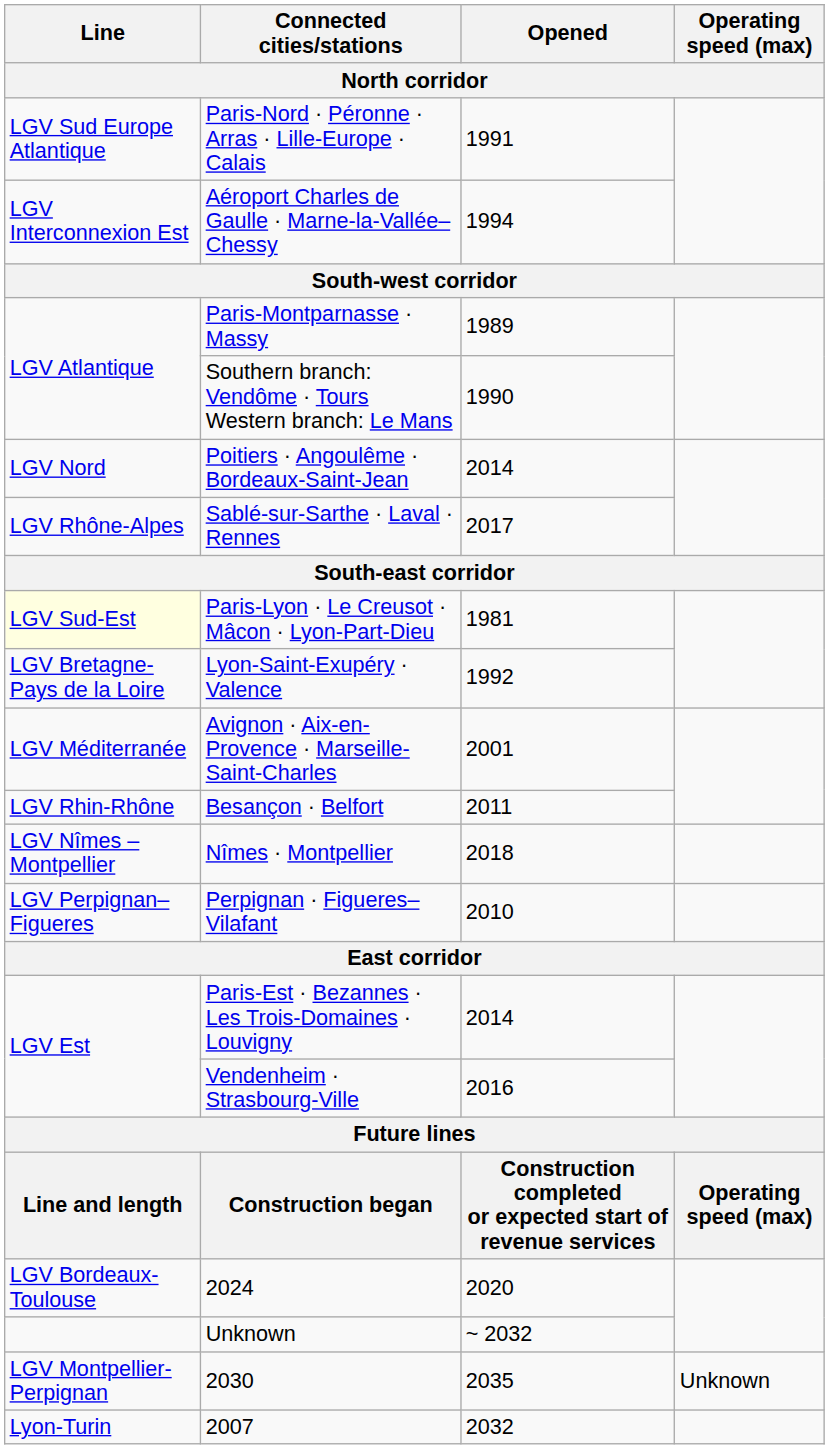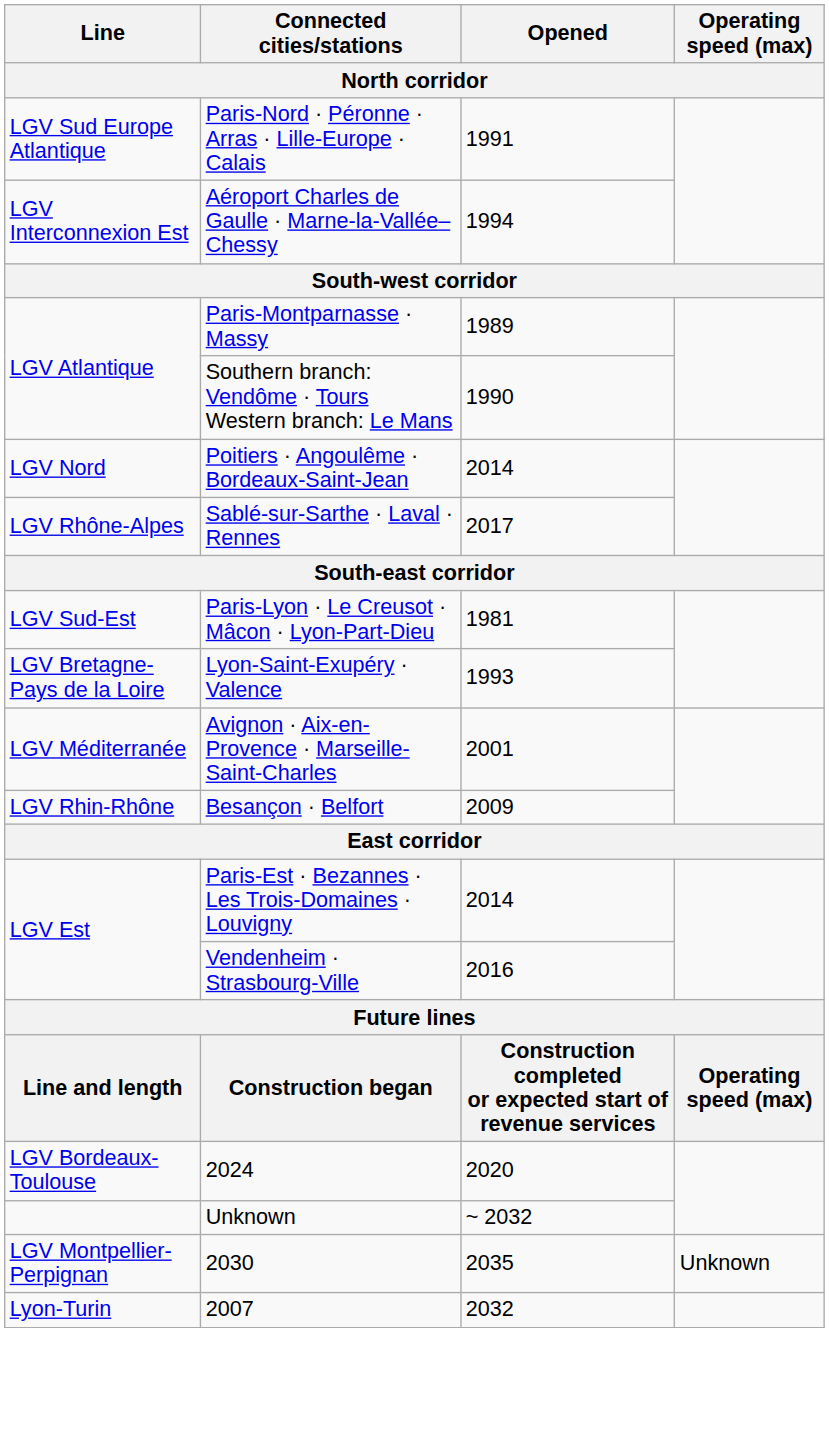Paris-Lyon · Le Creusot · Mâcon · Lyon-Part-Dieu | Line: lightyellow background -> no background
Lyon-Saint-Exupéry · Valence | Opened: 1992 -> 1993
Besançon · Belfort | Opened: 2011 -> 2009
- row: LGV Nîmes – Montpellier | Nîmes · Montpellier | 2018
- row: LGV Perpignan–Figueres | Perpignan · Figueres–Vilafant | 2010
